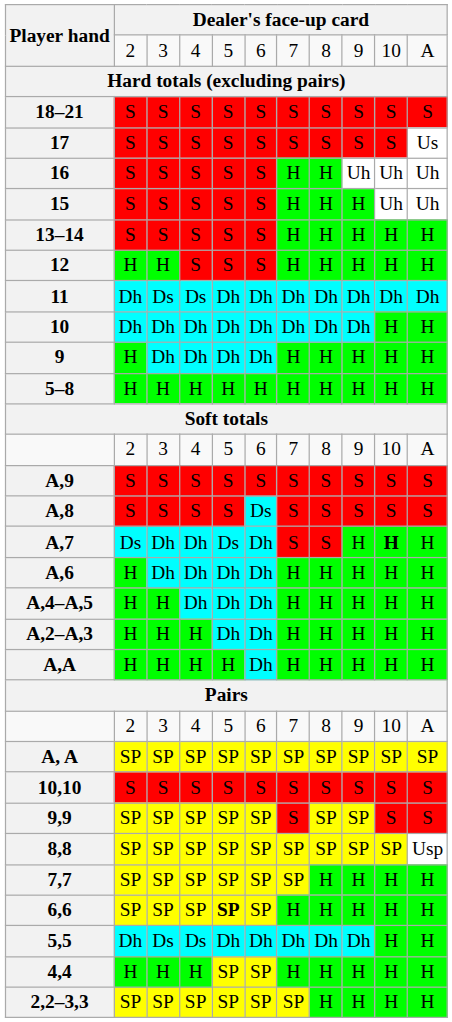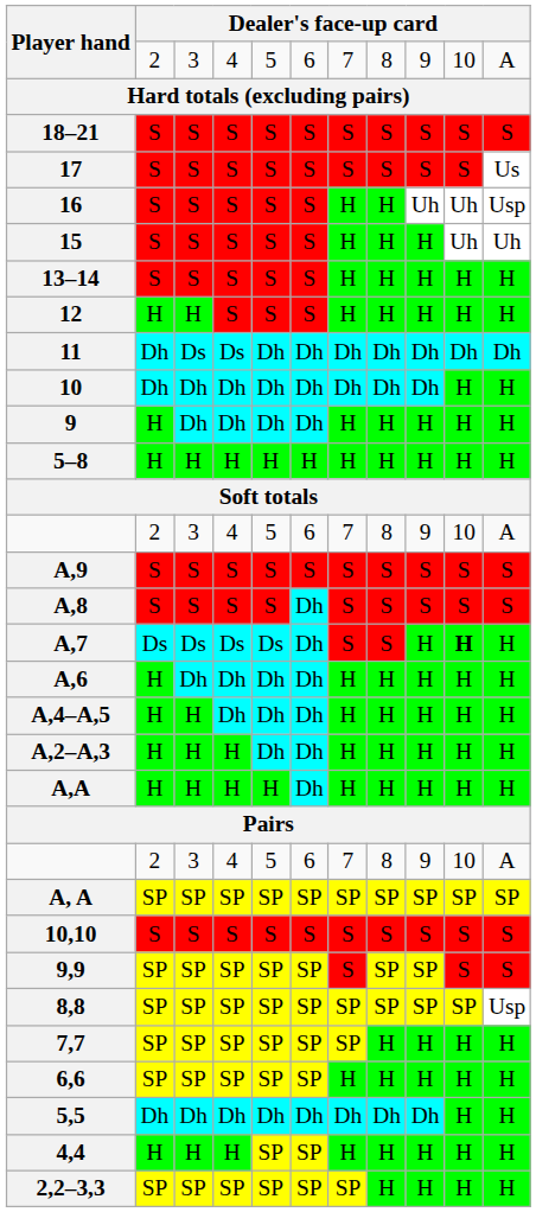16 | column 11: Uh -> Usp
A,8 | column 6: Ds -> Dh
A,7 | column 3: Dh -> Ds
A,7 | column 4: Dh -> Ds
6,6 | column 5: bold -> normal
5,5 | column 3: Ds -> Dh
5,5 | column 4: Ds -> Dh
